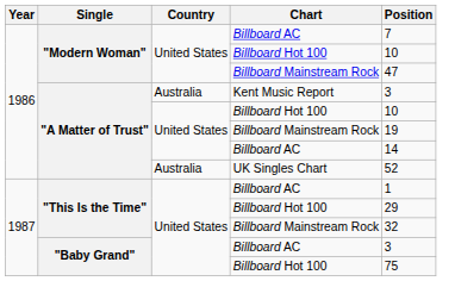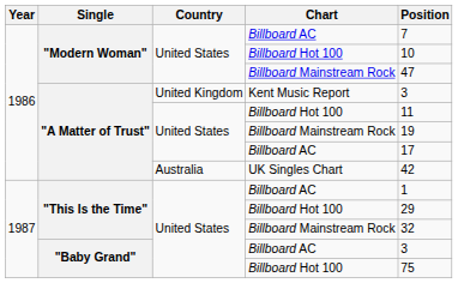Kent Music Report | Country: Australia -> United Kingdom
"A Matter of Trust" / Billboard Hot 100 | Position: 10 -> 11
"A Matter of Trust" / Billboard AC | Position: 14 -> 17
UK Singles Chart | Position: 52 -> 42
